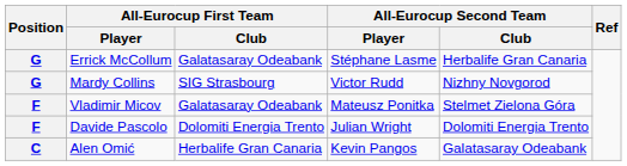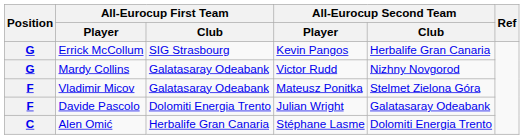Errick McCollum | All-Eurocup First Team / Club: Galatasaray Odeabank -> SIG Strasbourg
Errick McCollum | All-Eurocup Second Team / Player: Stéphane Lasme -> Kevin Pangos
Mardy Collins | All-Eurocup First Team / Club: SIG Strasbourg -> Galatasaray Odeabank
Davide Pascolo | All-Eurocup Second Team / Club: Dolomiti Energia Trento -> Galatasaray Odeabank
Alen Omić | All-Eurocup Second Team / Player: Kevin Pangos -> Stéphane Lasme
Alen Omić | All-Eurocup Second Team / Club: Galatasaray Odeabank -> Dolomiti Energia Trento
